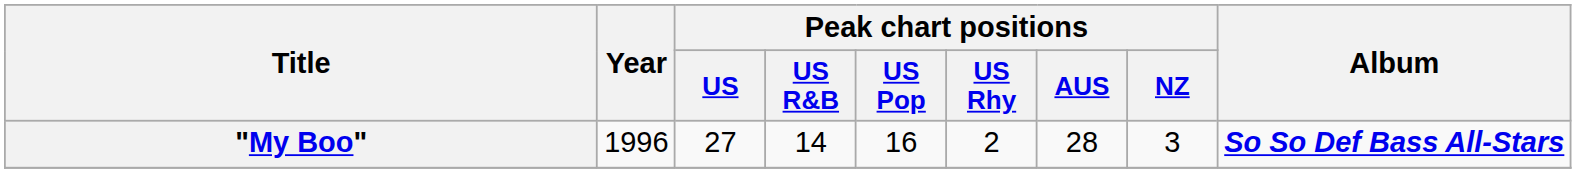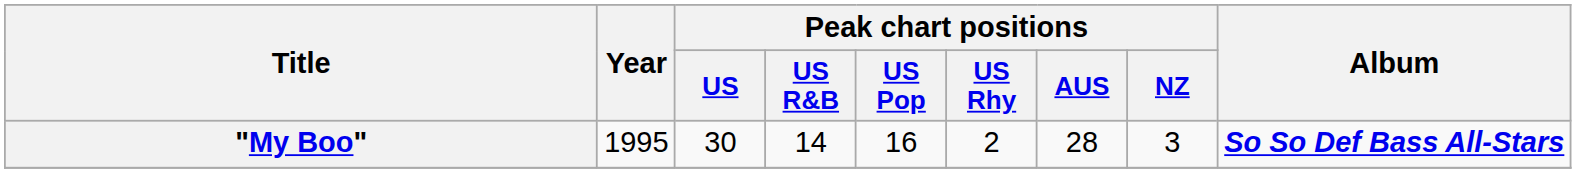"My Boo" | Year: 1996 -> 1995
"My Boo" | Peak chart positions / US: 27 -> 30
